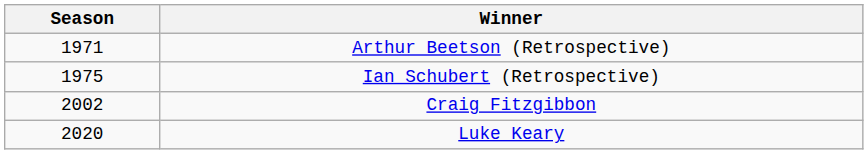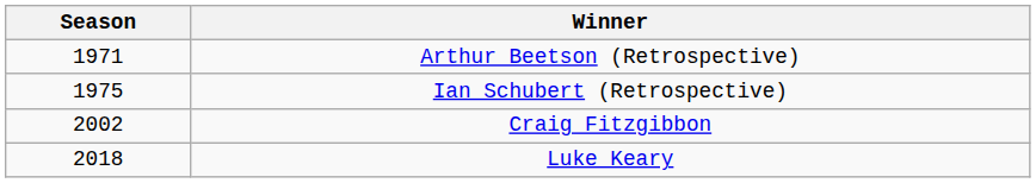Luke Keary | Season: 2020 -> 2018
